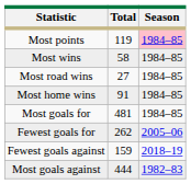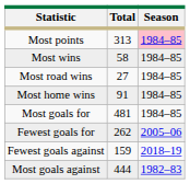Most points | Total: 119 -> 313
